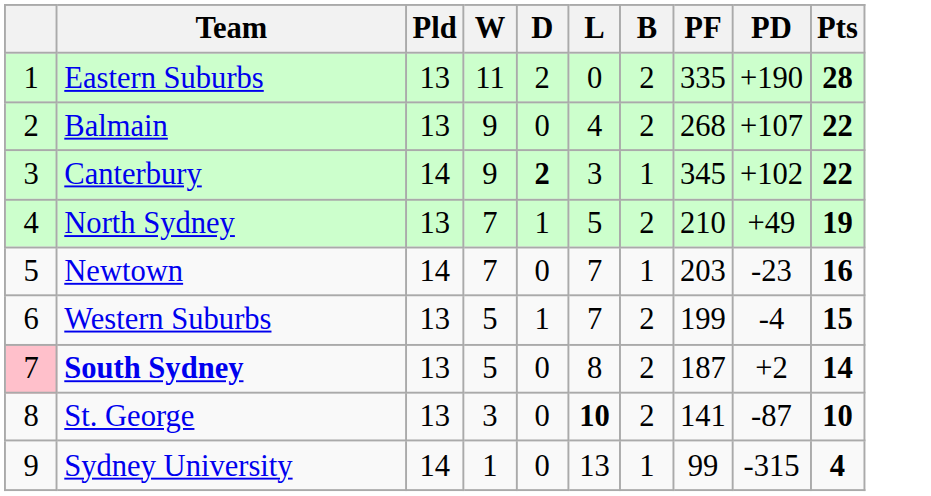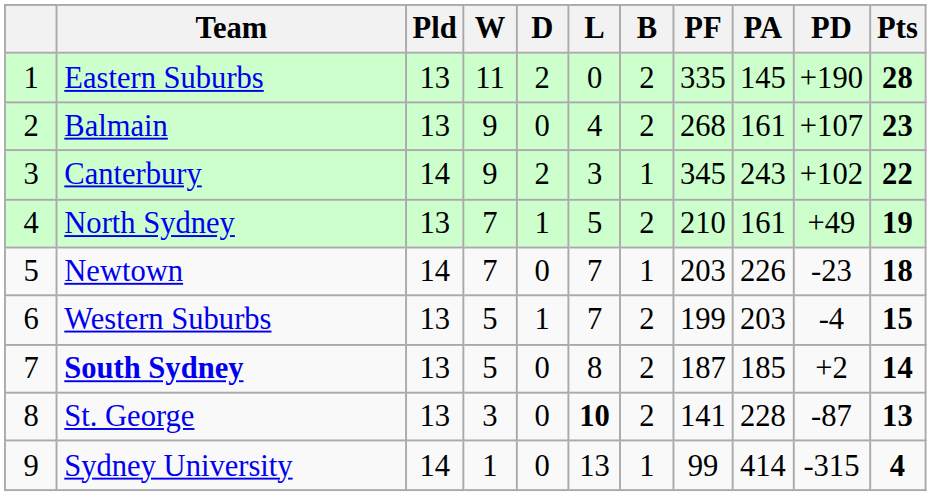+ column: PA | 145 | 161 | 243 | 161 | 226 | 203 | 185 | 228 | 414
Balmain | Pts: 22 -> 23
Canterbury | D: bold -> normal
Newtown | Pts: 16 -> 18
South Sydney | column 1: pink background -> no background
St. George | Pts: 10 -> 13
